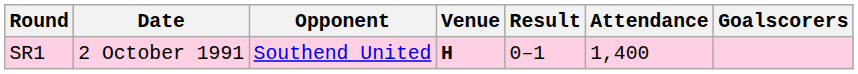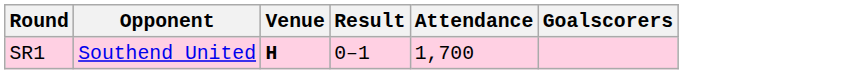- column: Date | 2 October 1991
SR1 | Attendance: 1,400 -> 1,700
